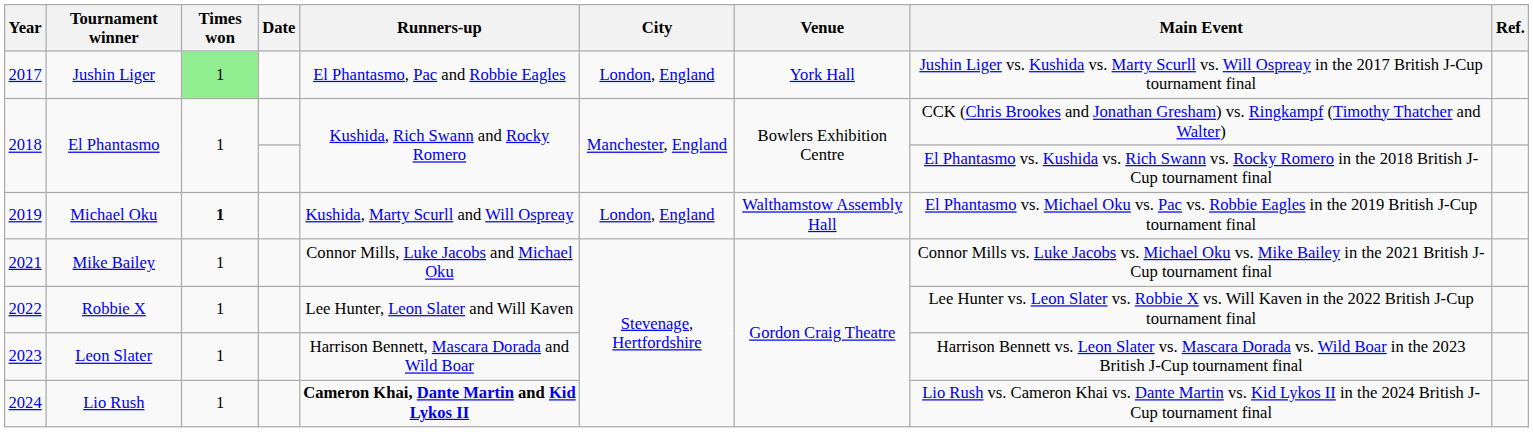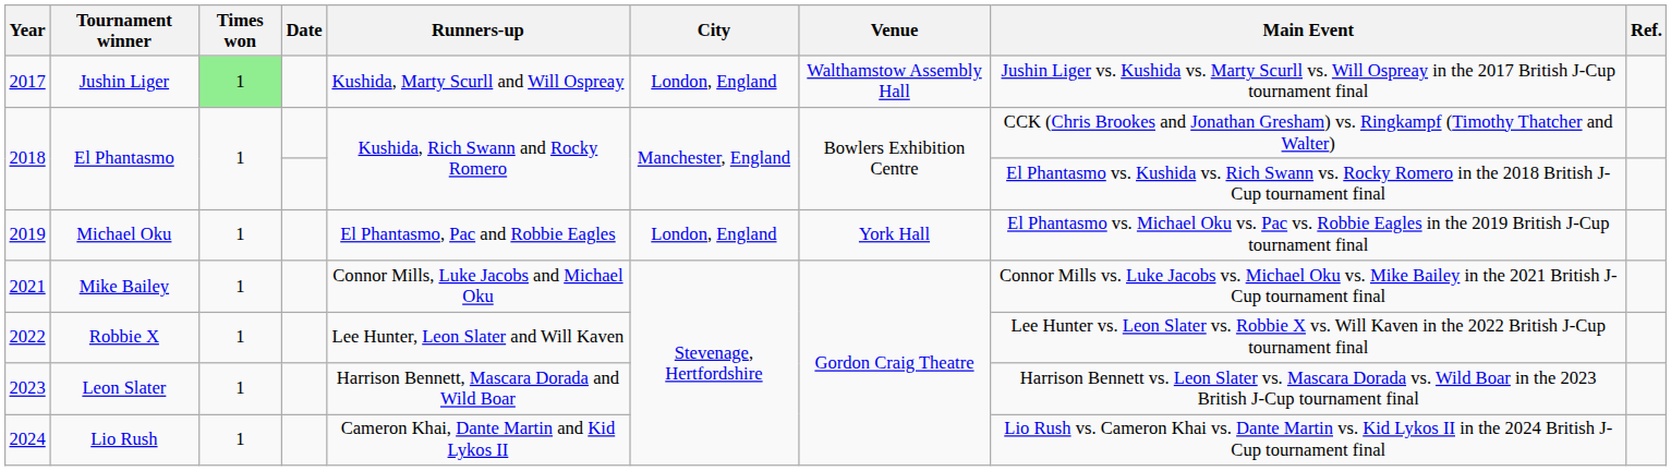2017 | Runners-up: El Phantasmo, Pac and Robbie Eagles -> Kushida, Marty Scurll and Will Ospreay
2017 | Venue: York Hall -> Walthamstow Assembly Hall
2019 | Times won: bold -> normal
2019 | Runners-up: Kushida, Marty Scurll and Will Ospreay -> El Phantasmo, Pac and Robbie Eagles
2019 | Venue: Walthamstow Assembly Hall -> York Hall
2024 | Runners-up: bold -> normal
